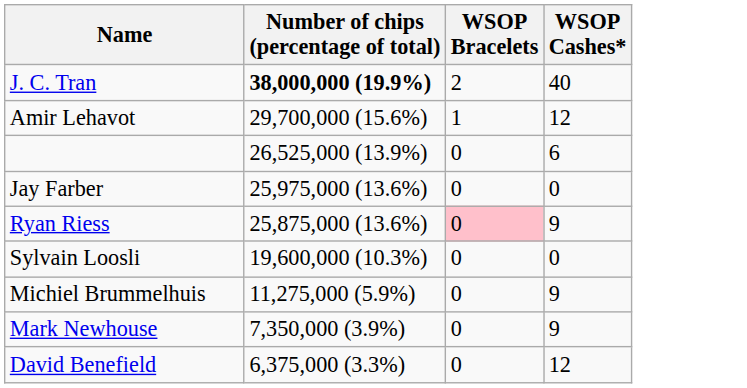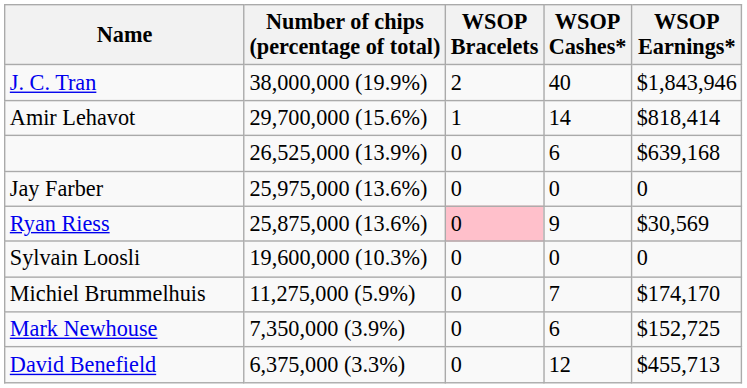+ column: WSOP Earnings* | $1,843,946 | $818,414 | $639,168 | 0 | $30,569 | 0 | $174,170 | $152,725 | $455,713
J. C. Tran | Number of chips (percentage of total): bold -> normal
Amir Lehavot | WSOP Cashes*: 12 -> 14
Michiel Brummelhuis | WSOP Cashes*: 9 -> 7
Mark Newhouse | WSOP Cashes*: 9 -> 6
